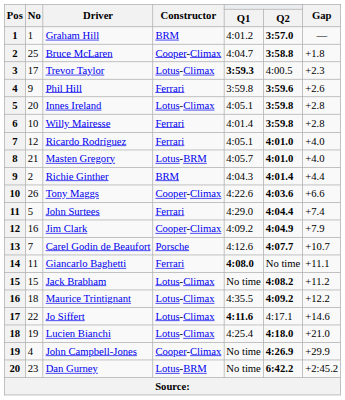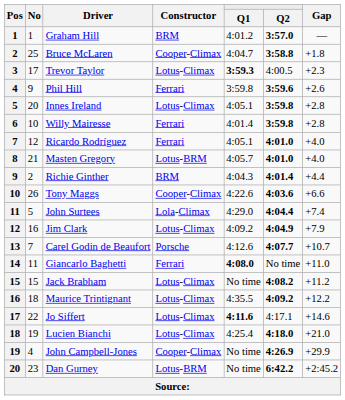John Surtees | Constructor: Ferrari -> Lola-Climax
Jim Clark | Constructor: Cooper-Climax -> Lotus-Climax
Giancarlo Baghetti | Gap: +11.1 -> +11.0
